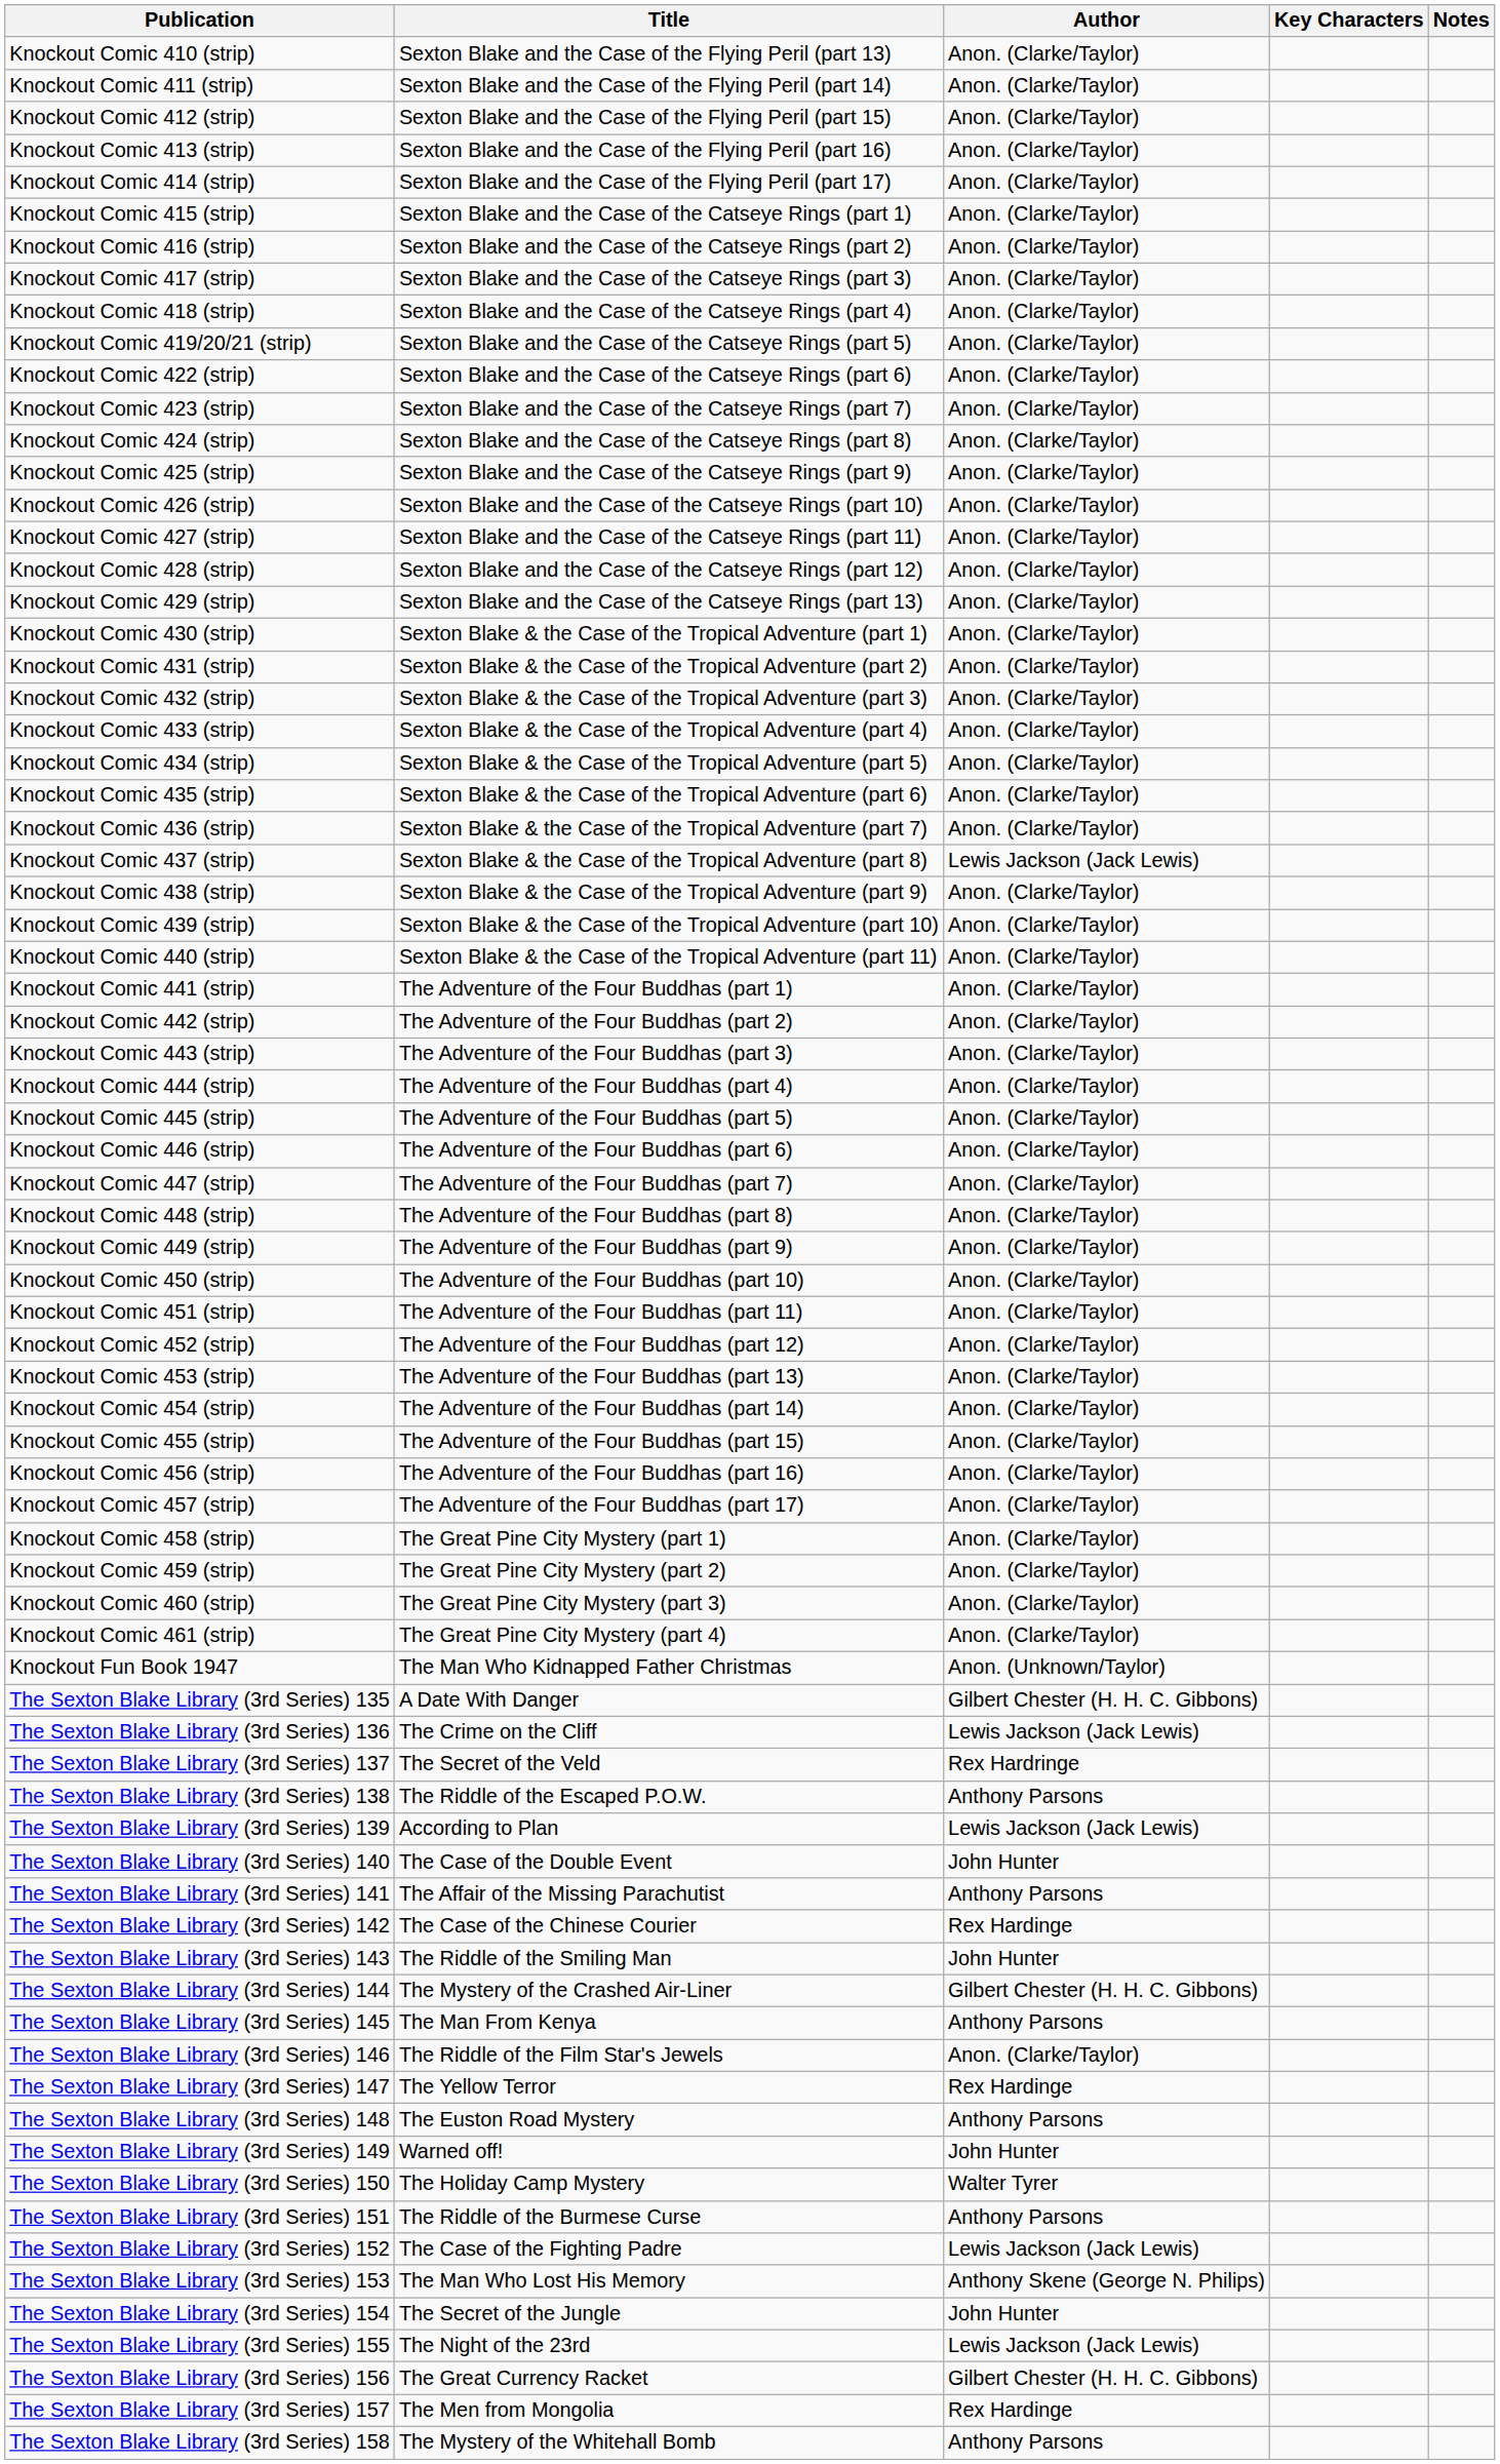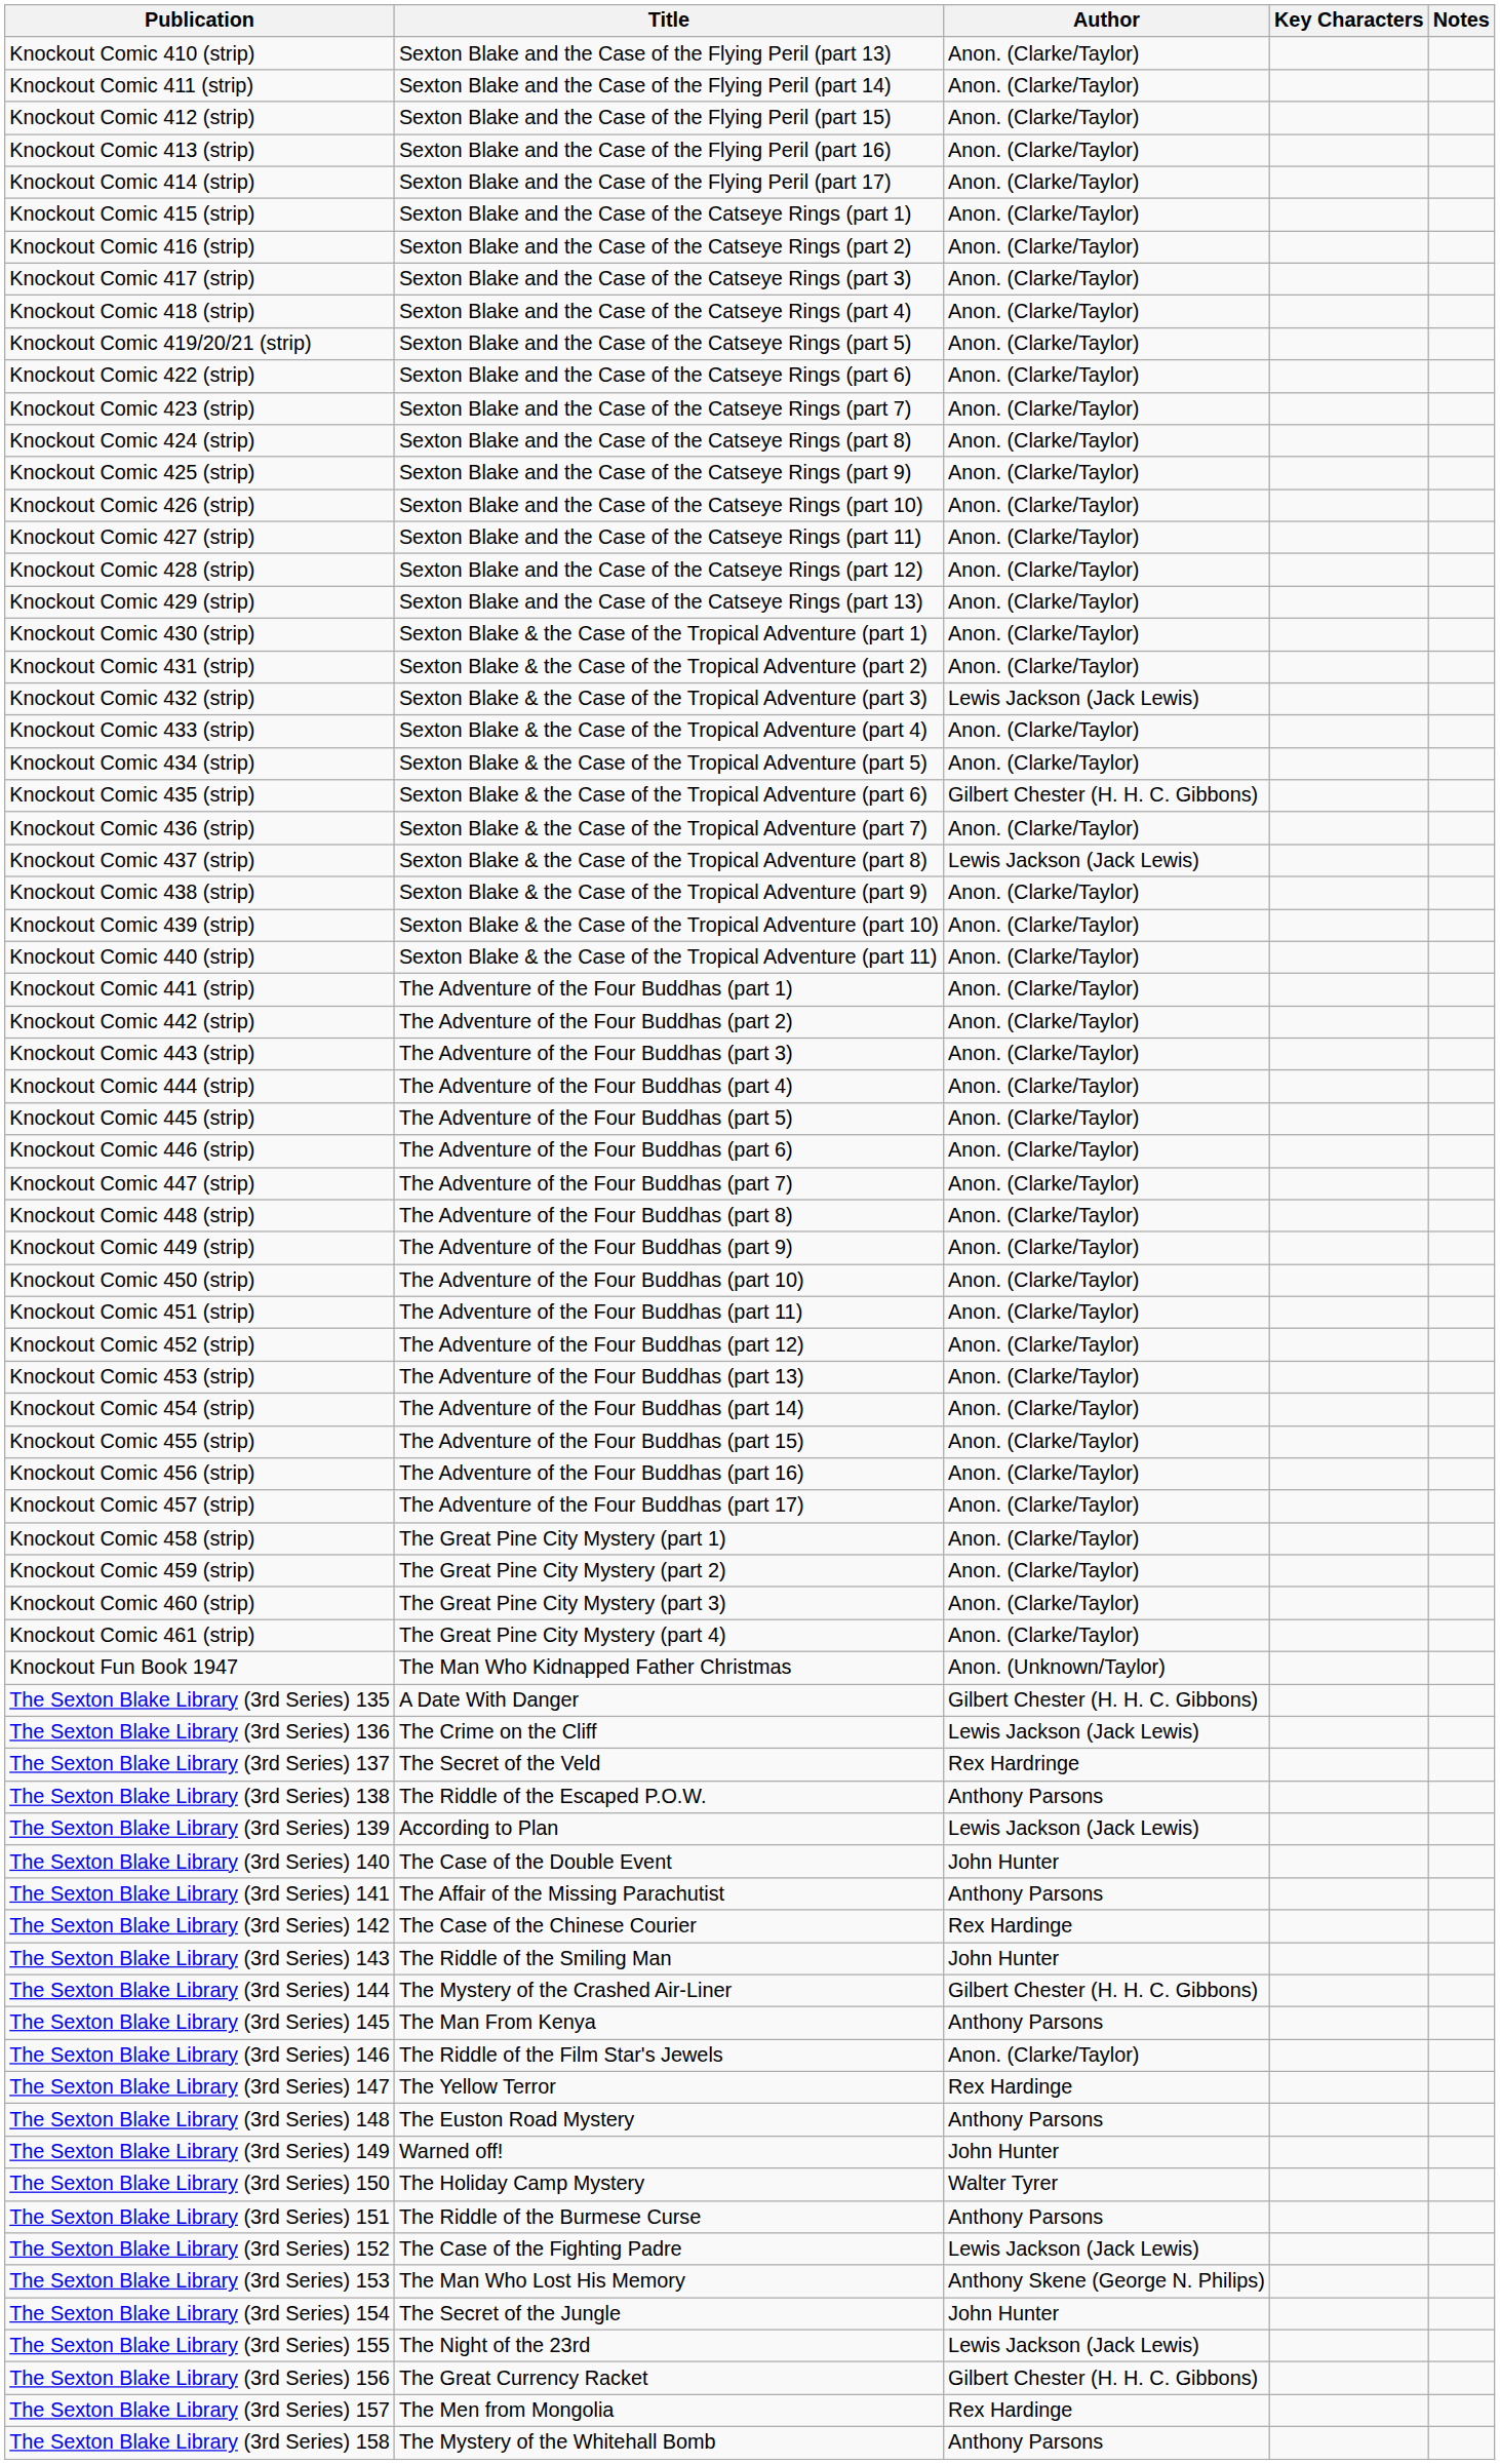Knockout Comic 432 (strip) | Author: Anon. (Clarke/Taylor) -> Lewis Jackson (Jack Lewis)
Knockout Comic 435 (strip) | Author: Anon. (Clarke/Taylor) -> Gilbert Chester (H. H. C. Gibbons)
